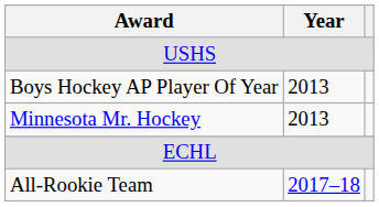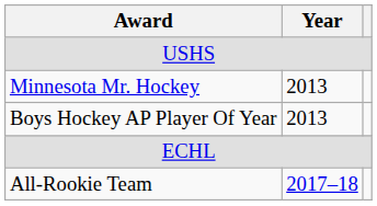rows swapped: Minnesota Mr. Hockey <-> Boys Hockey AP Player Of Year
